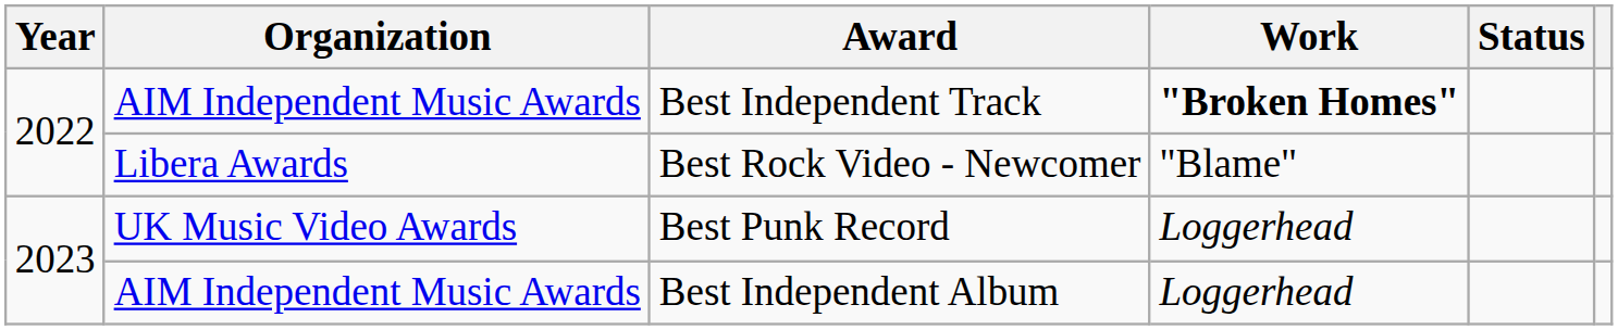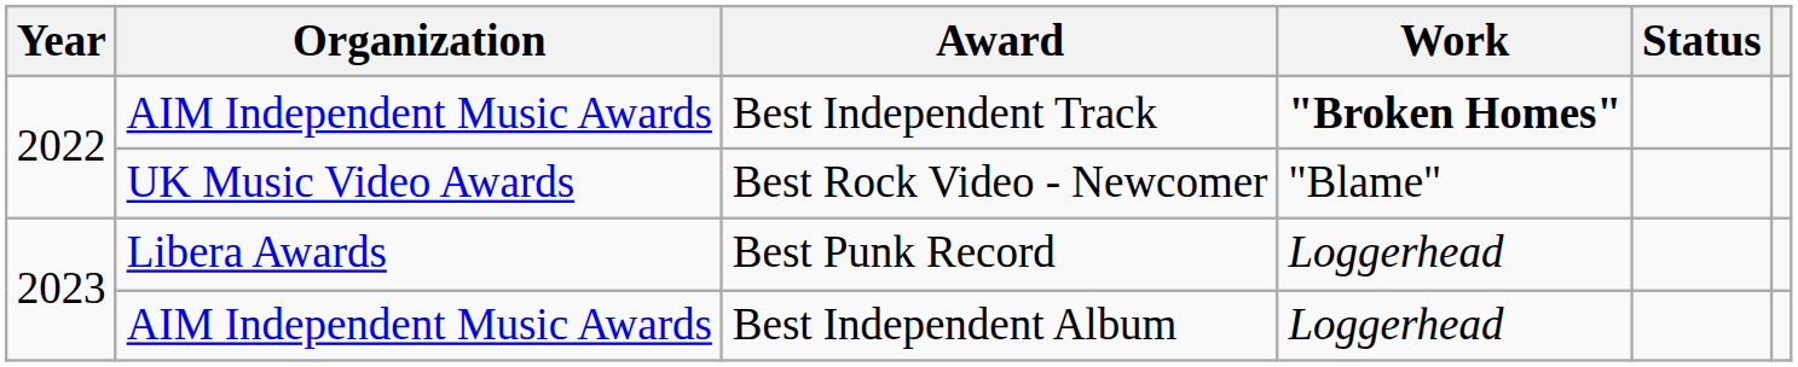Best Rock Video - Newcomer | Organization: Libera Awards -> UK Music Video Awards
Best Punk Record | Organization: UK Music Video Awards -> Libera Awards
